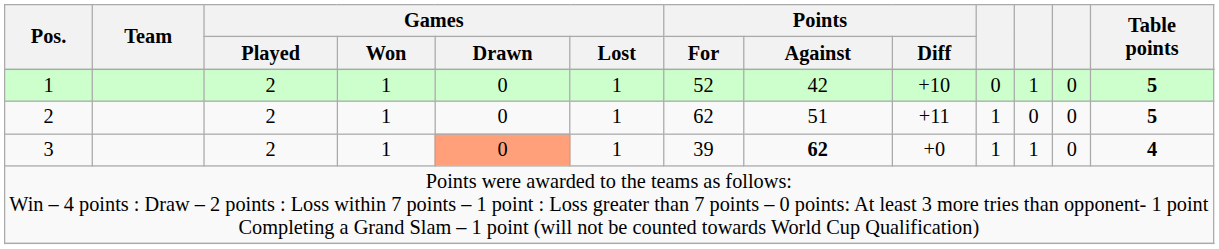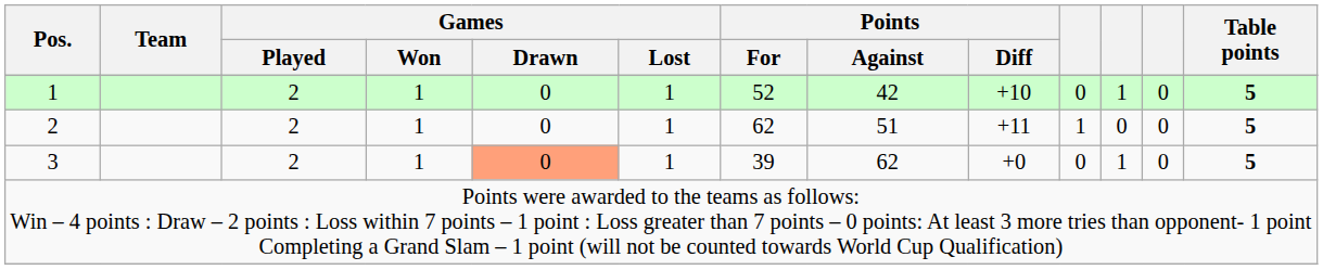3 | Points / Against: bold -> normal
3 | column 10: 1 -> 0
3 | Table points: 4 -> 5
